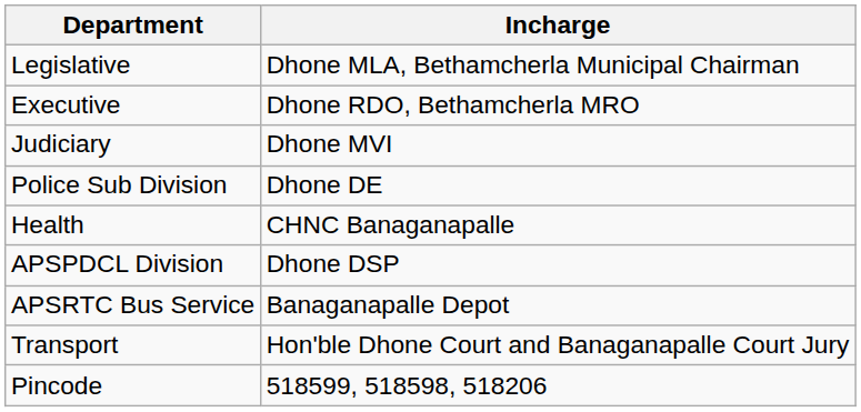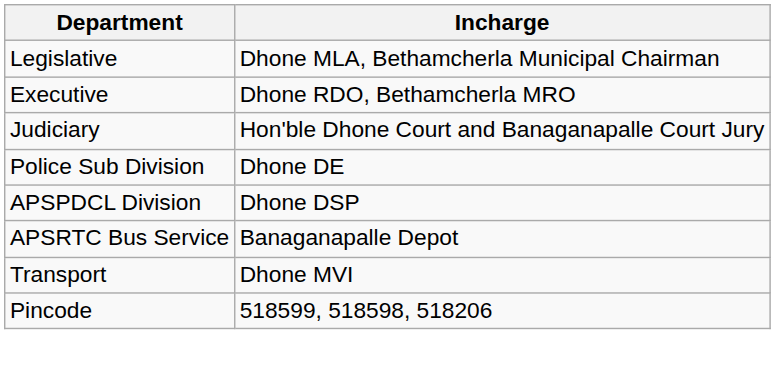Judiciary | Incharge: Dhone MVI -> Hon'ble Dhone Court and Banaganapalle Court Jury
- row: Health | CHNC Banaganapalle
Transport | Incharge: Hon'ble Dhone Court and Banaganapalle Court Jury -> Dhone MVI
